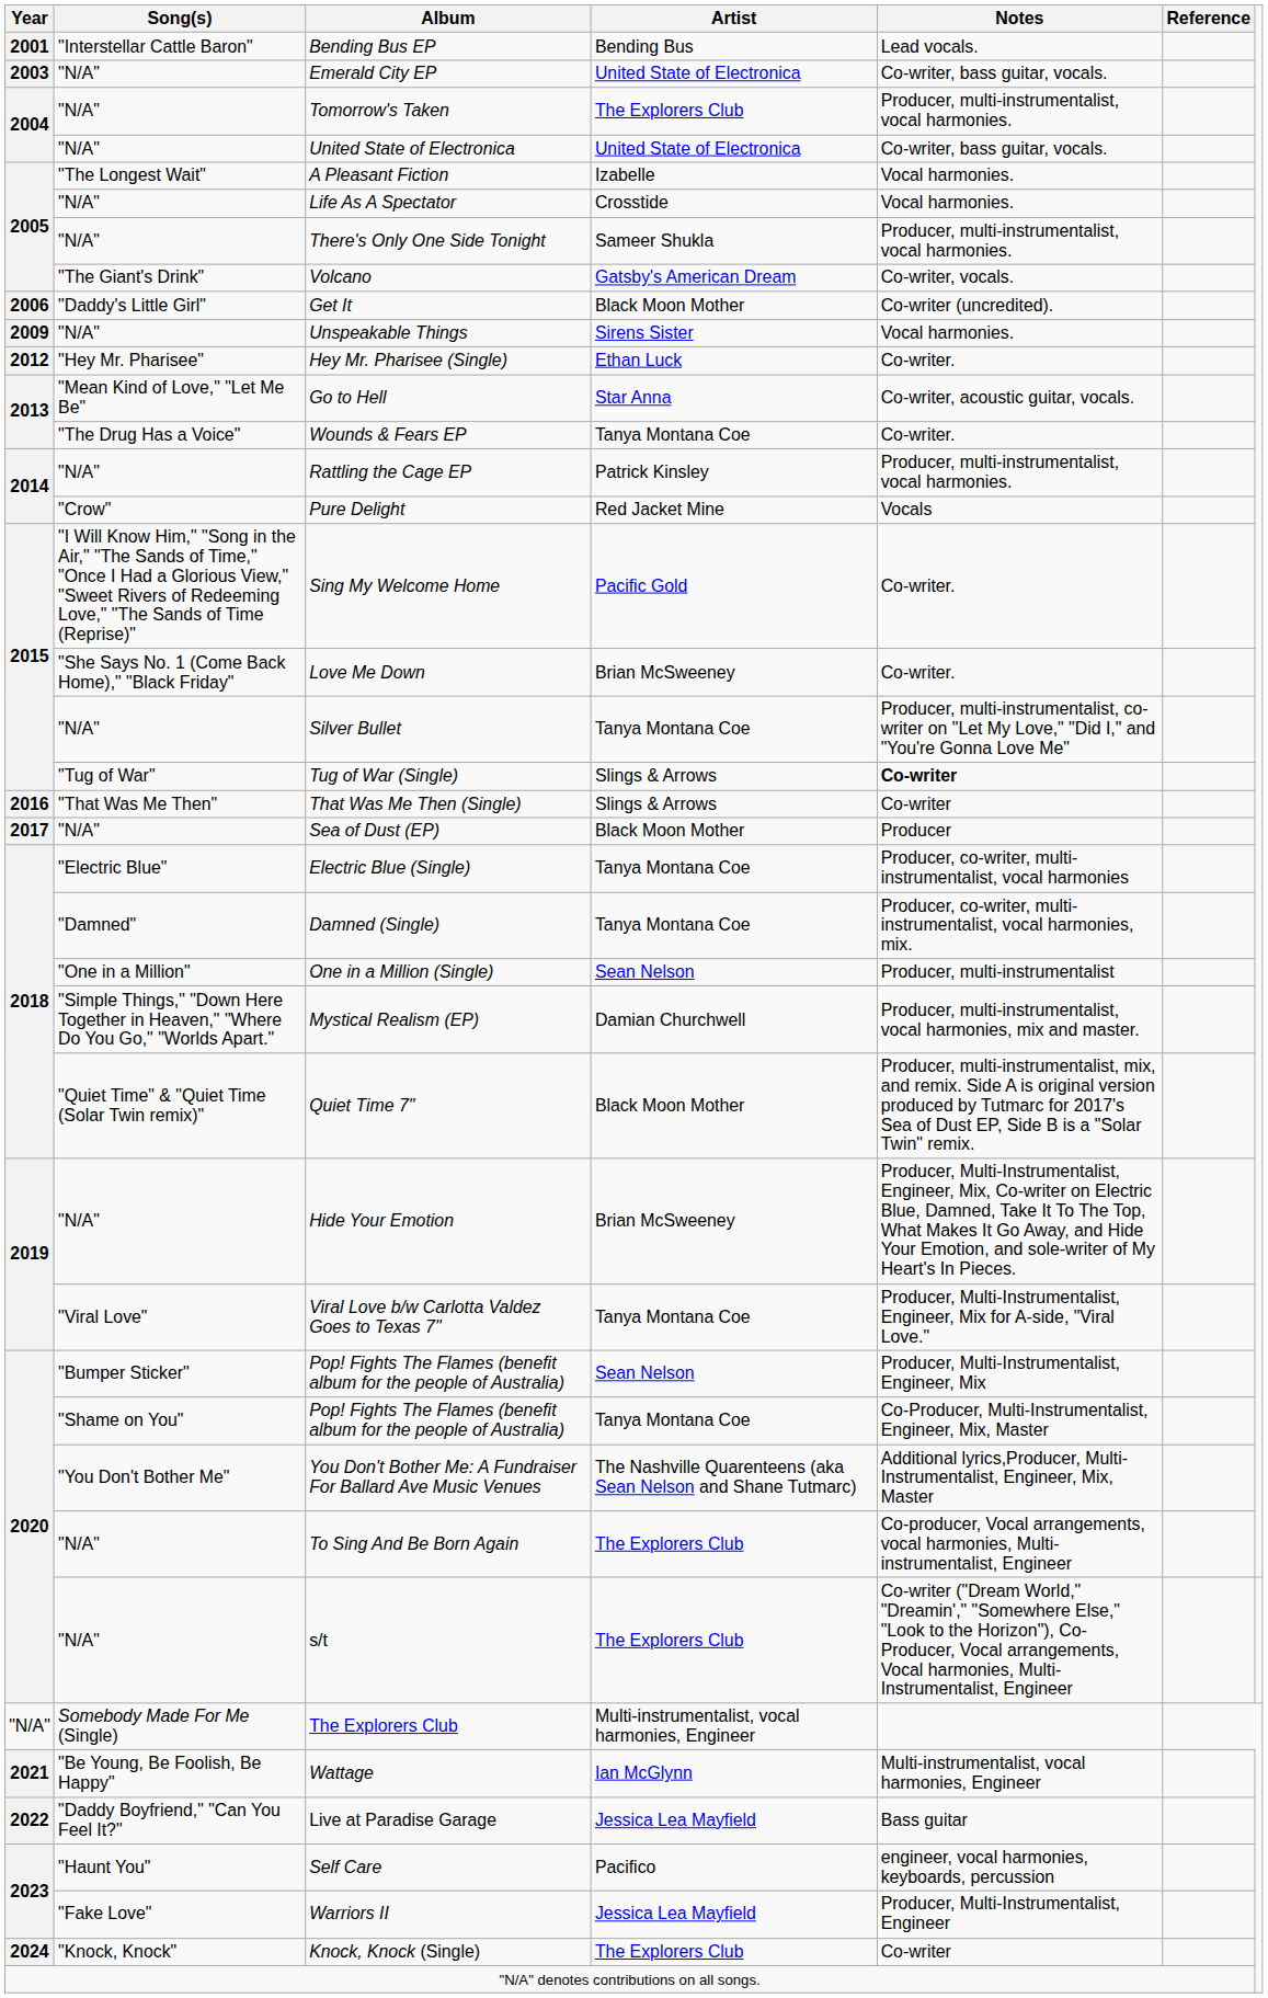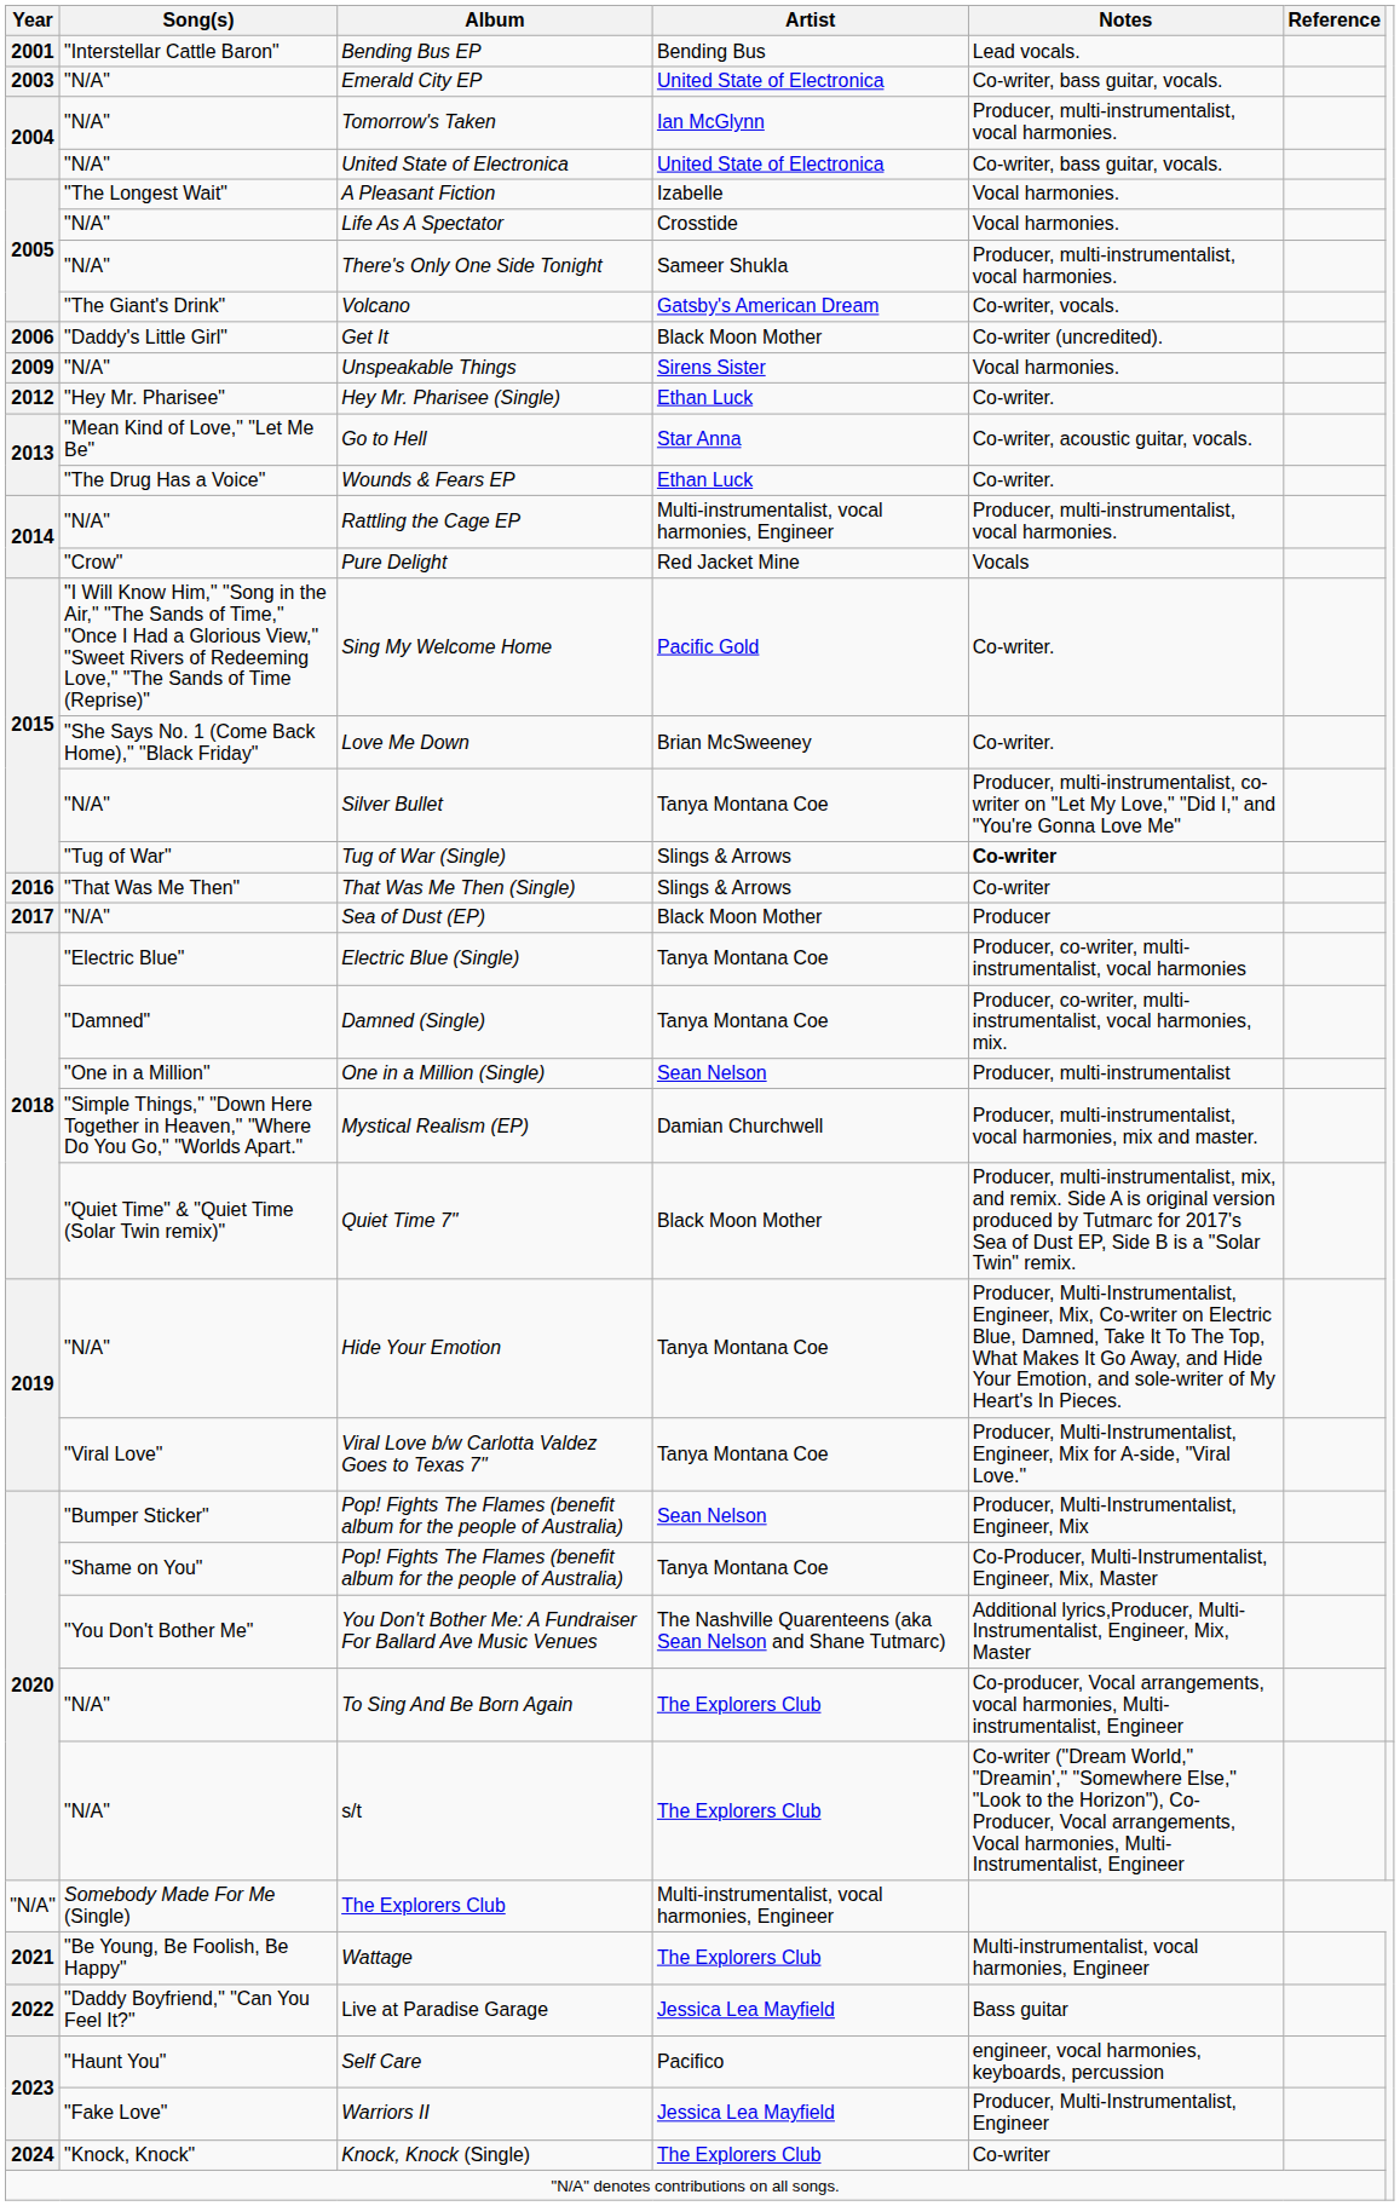Tomorrow's Taken | Artist: The Explorers Club -> Ian McGlynn
Wounds & Fears EP | Artist: Tanya Montana Coe -> Ethan Luck
Rattling the Cage EP | Artist: Patrick Kinsley -> Multi-instrumentalist, vocal harmonies, Engineer
Hide Your Emotion | Artist: Brian McSweeney -> Tanya Montana Coe
Wattage | Artist: Ian McGlynn -> The Explorers Club
